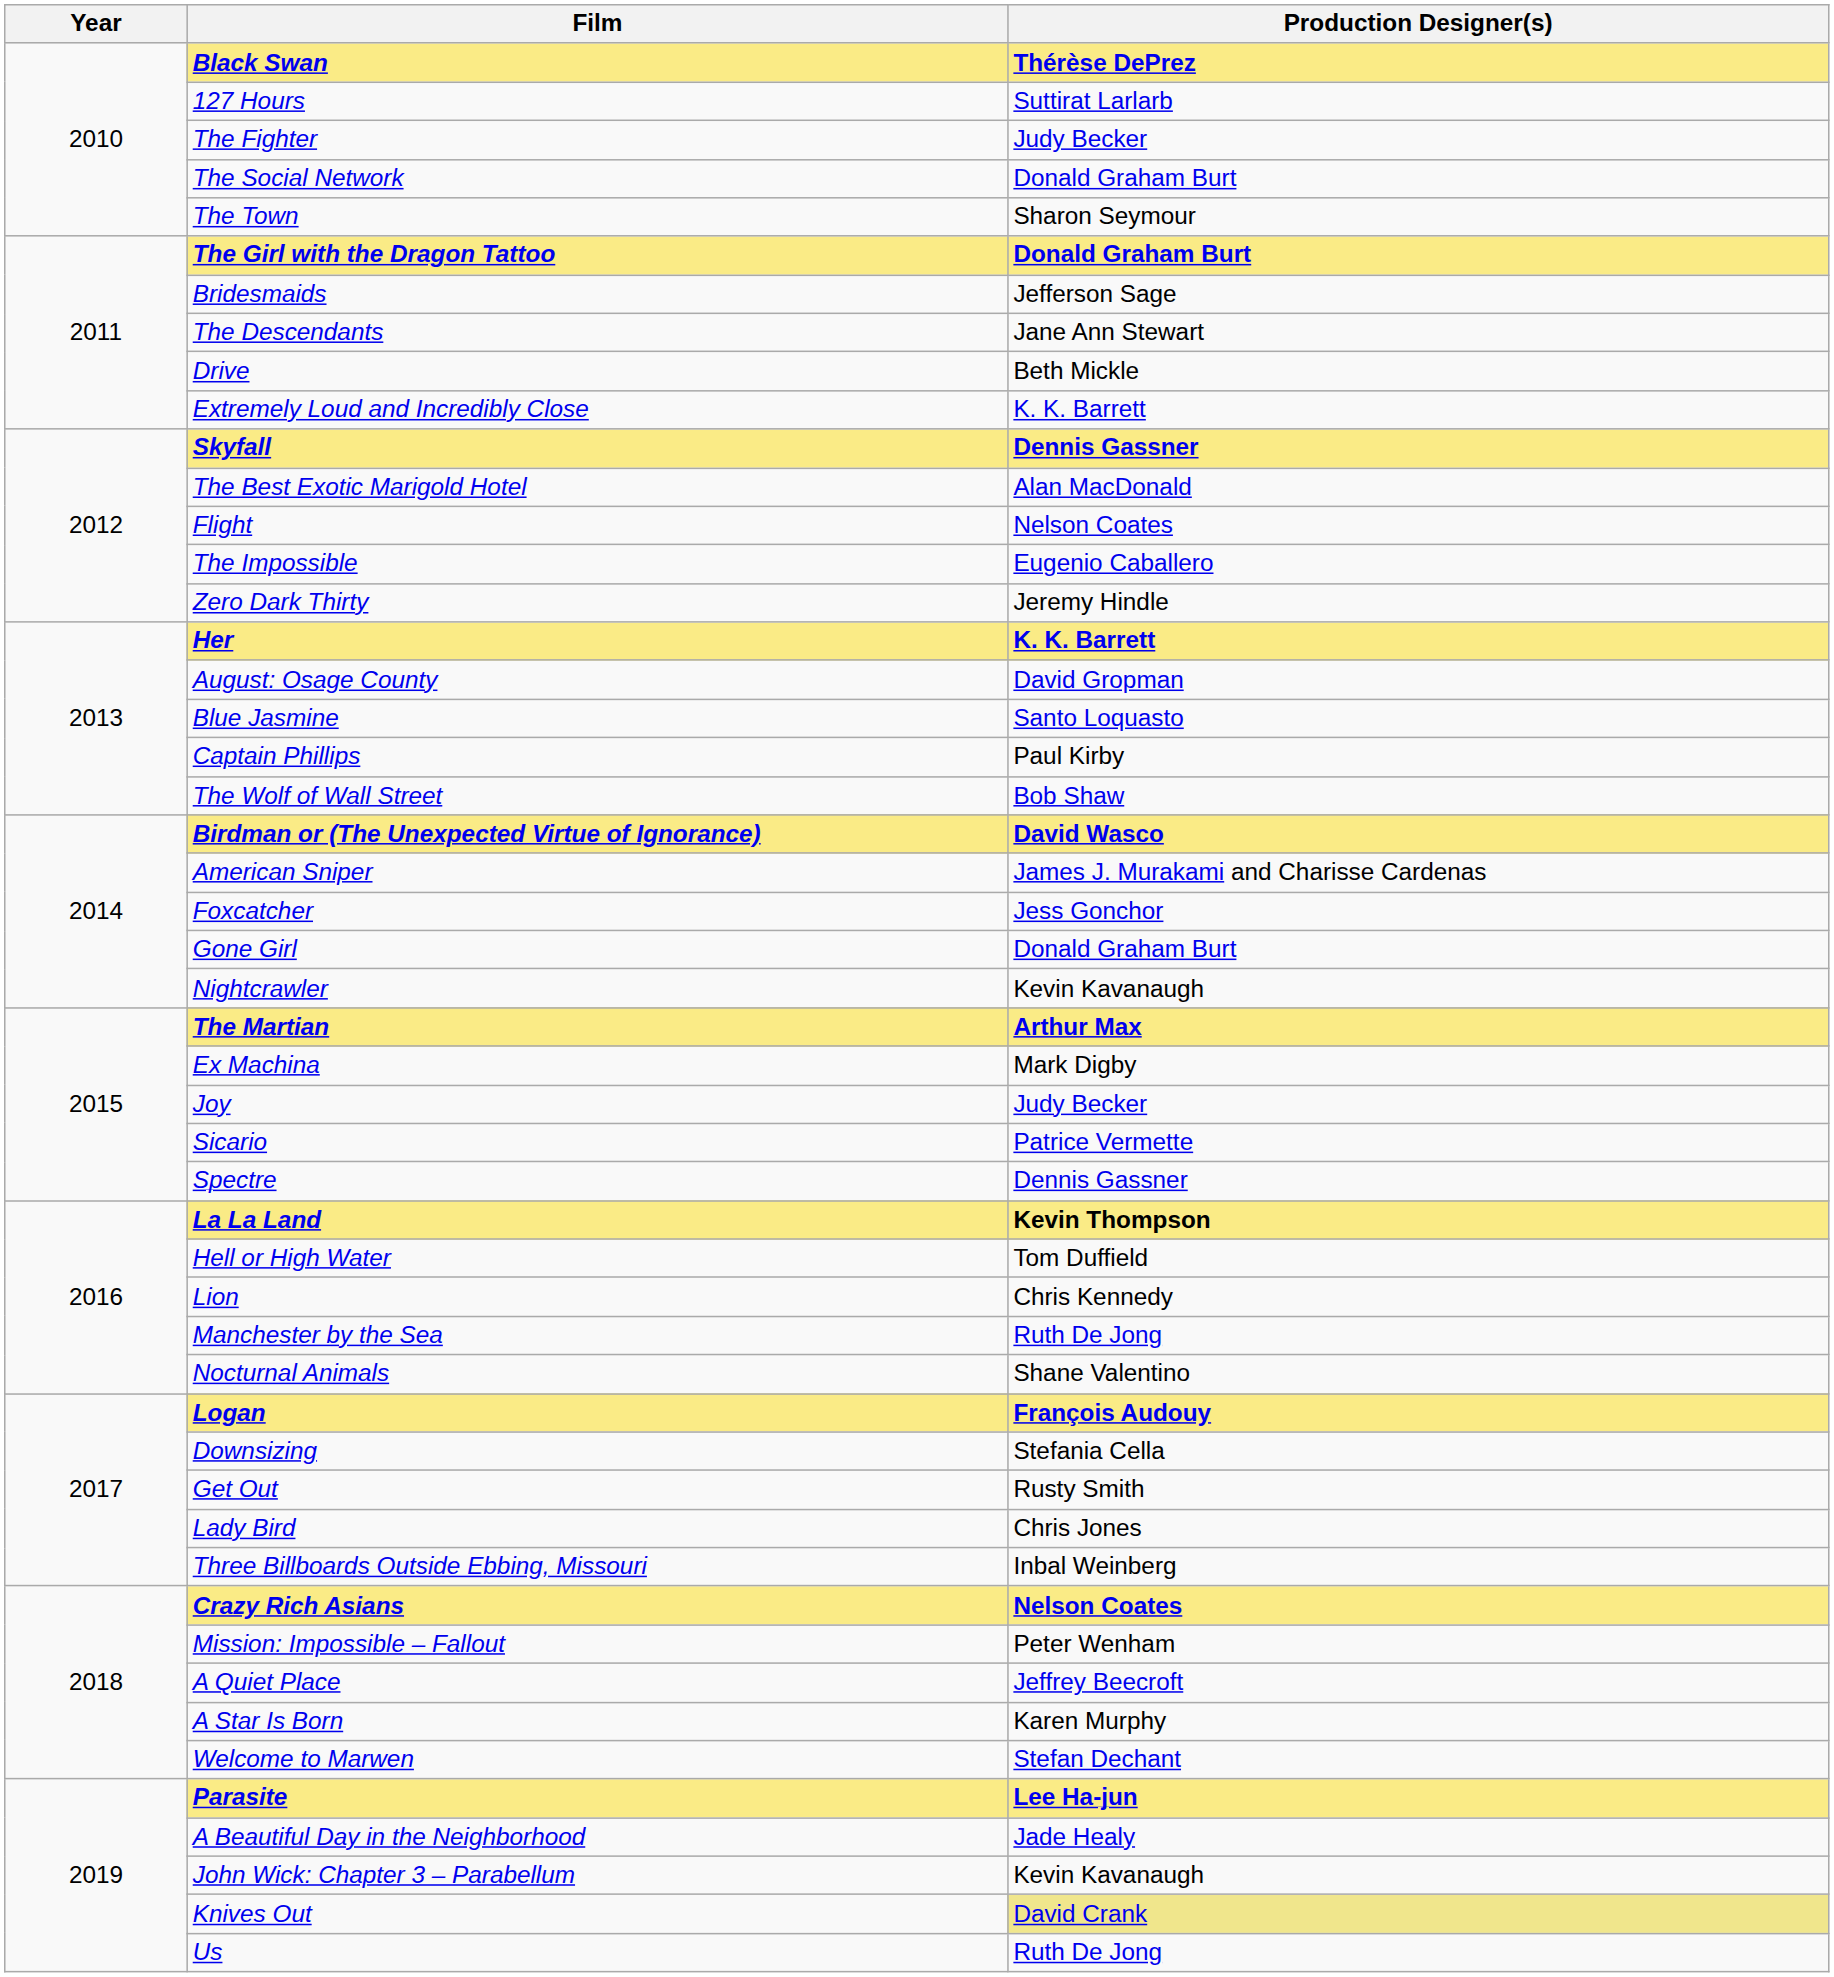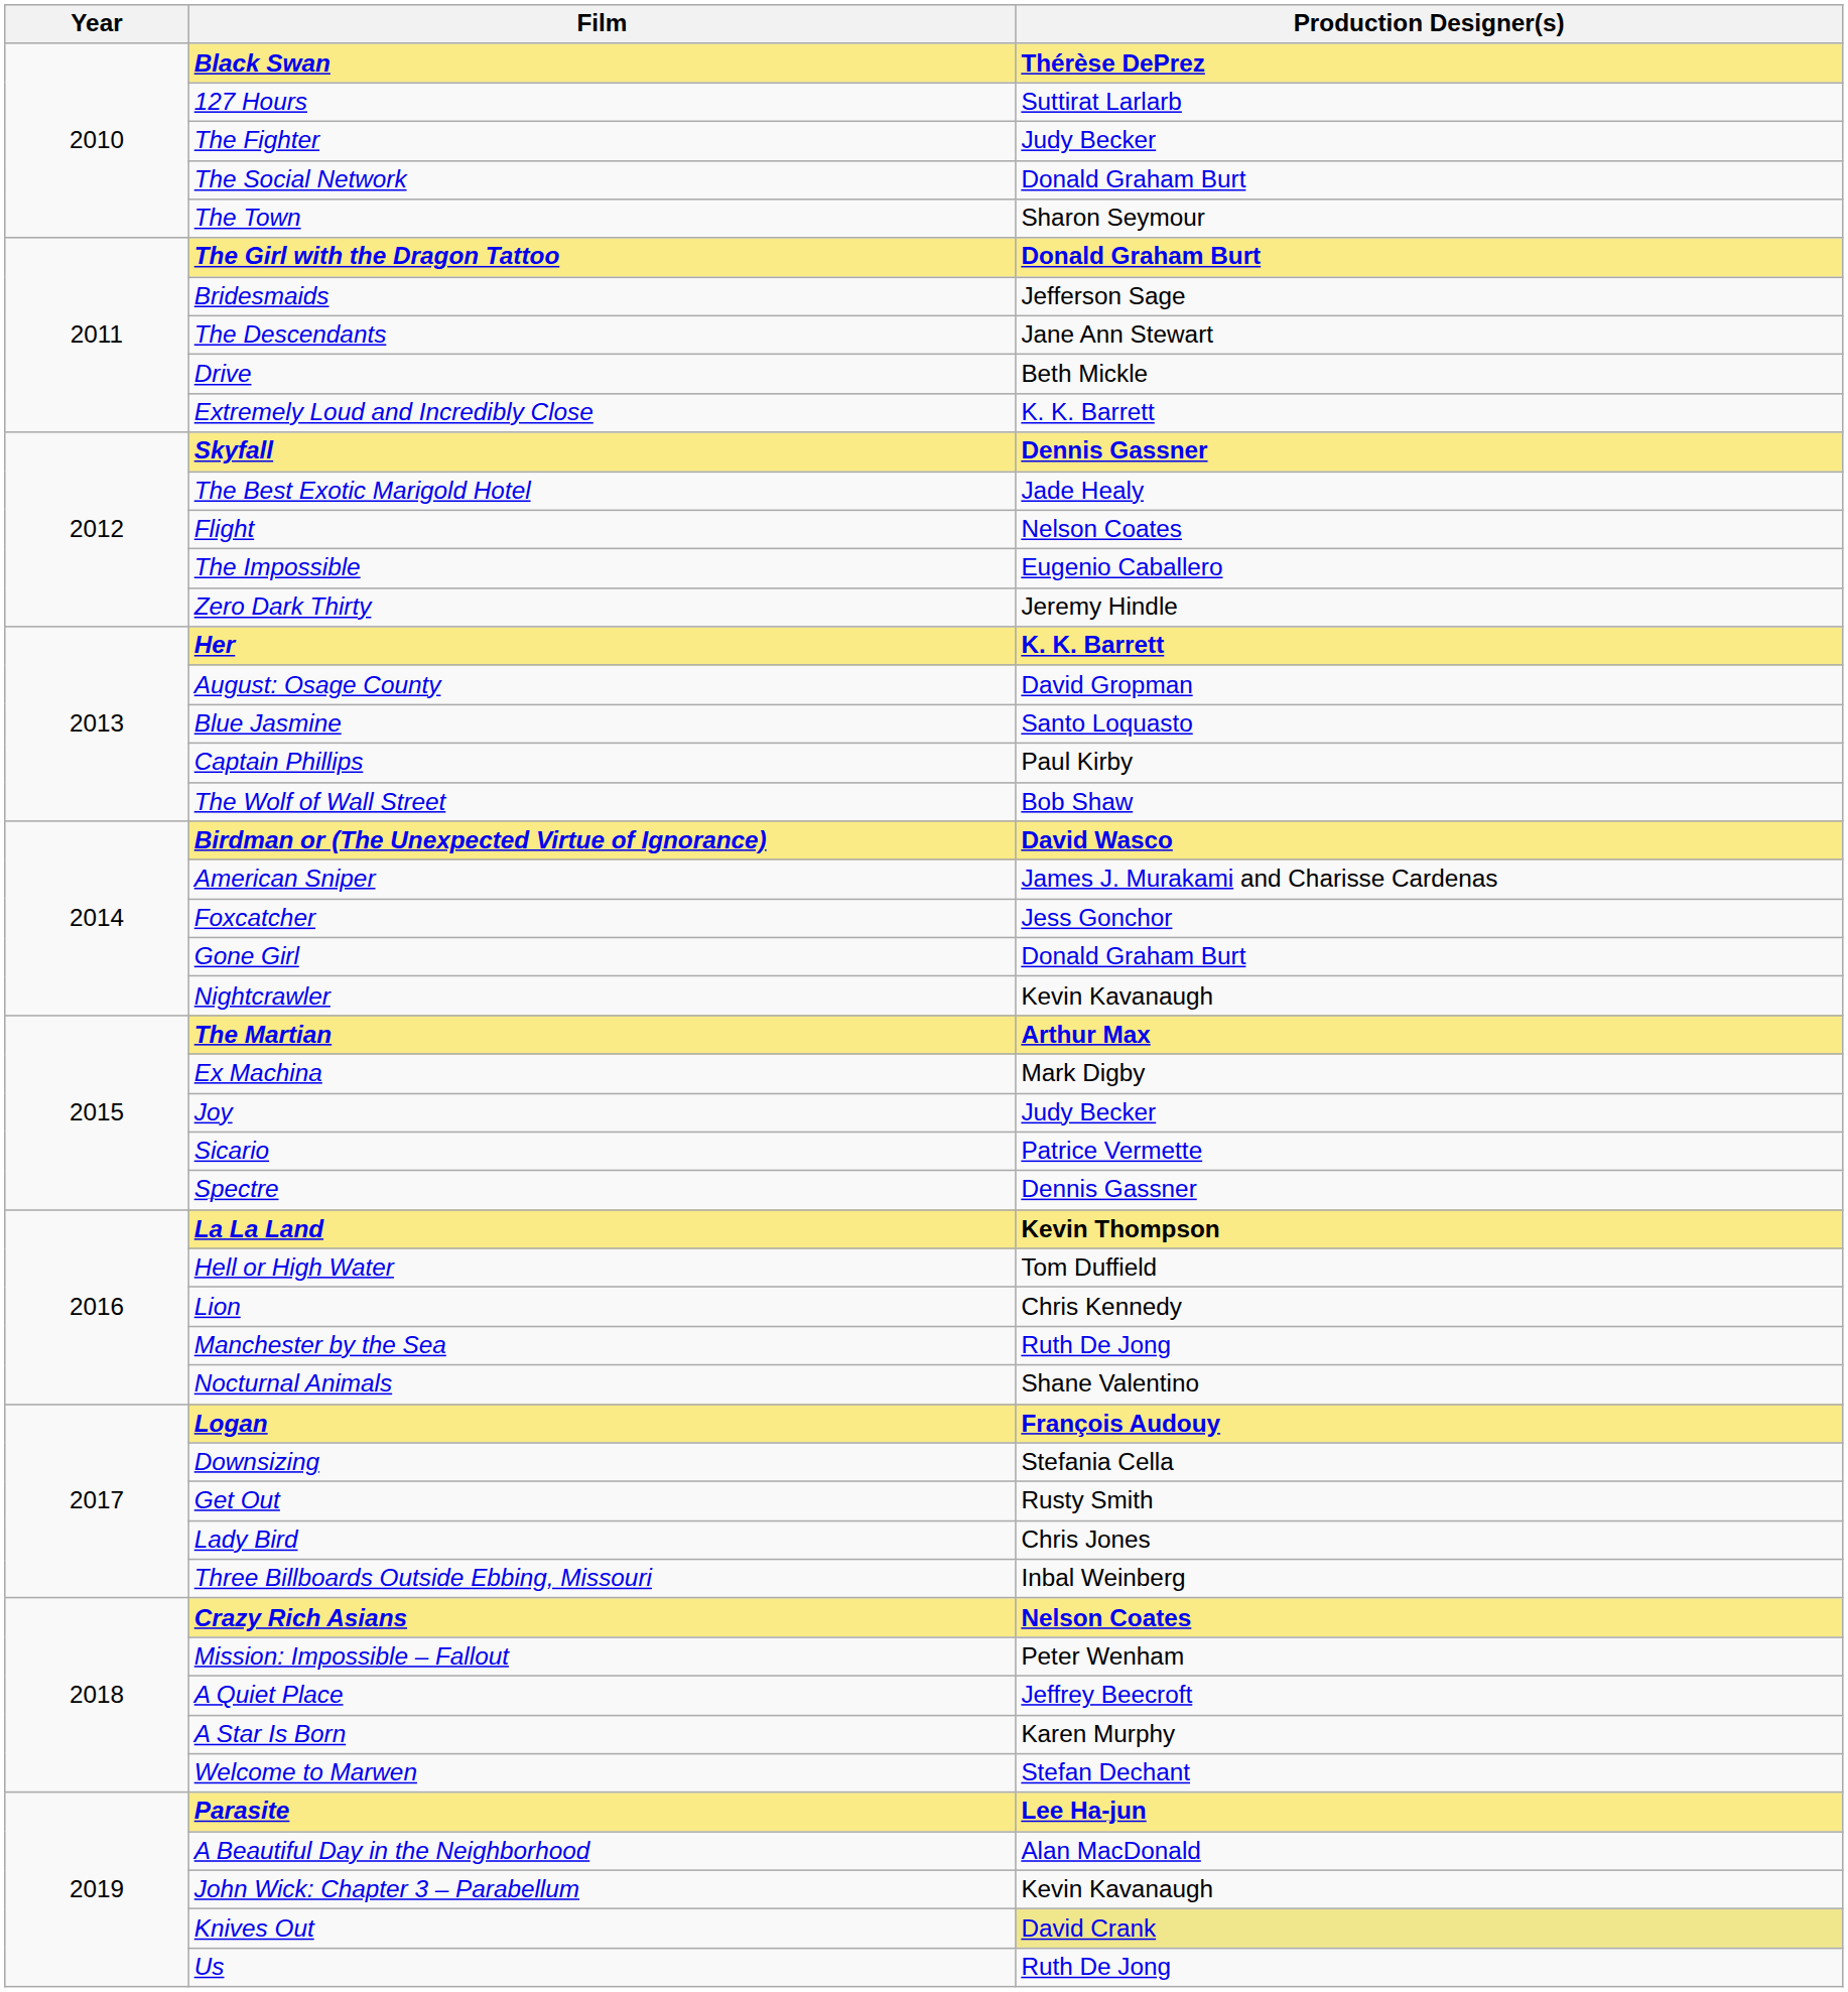The Best Exotic Marigold Hotel | Production Designer(s): Alan MacDonald -> Jade Healy
A Beautiful Day in the Neighborhood | Production Designer(s): Jade Healy -> Alan MacDonald
